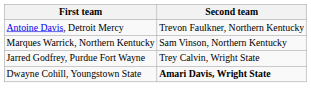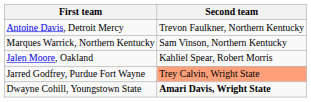+ row: Jalen Moore, Oakland | Kahliel Spear, Robert Morris
Jarred Godfrey, Purdue Fort Wayne | Second team: no background -> lightsalmon background
